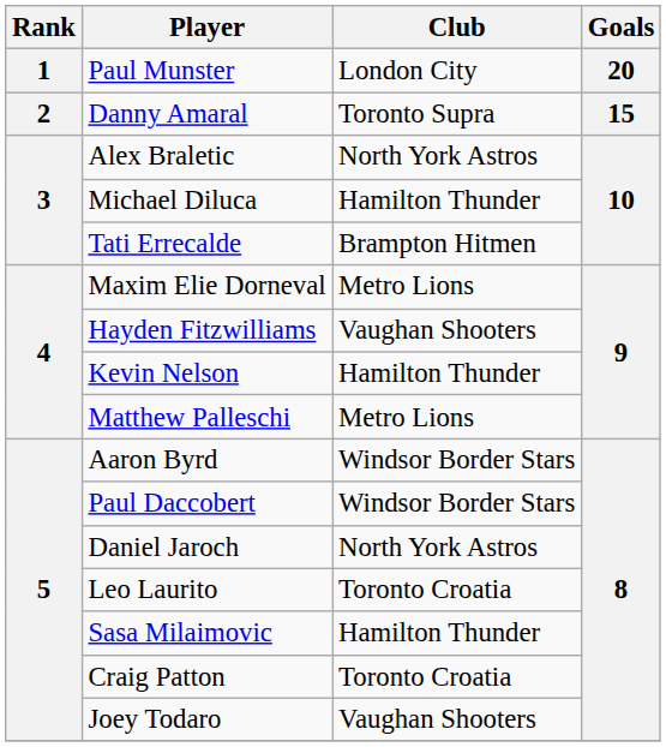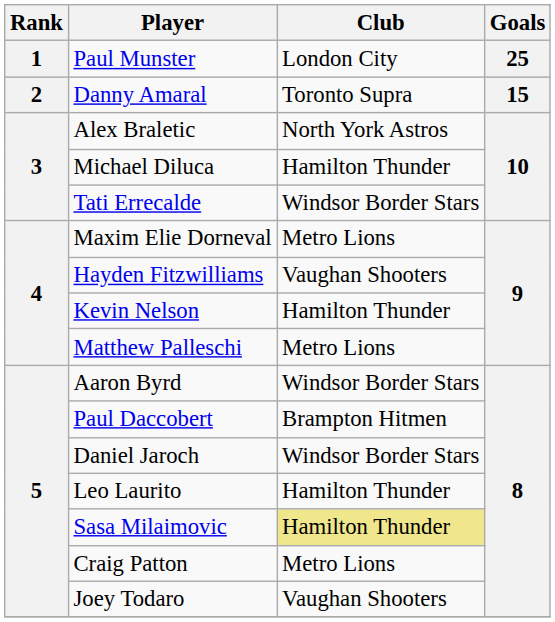Paul Munster | Goals: 20 -> 25
Tati Errecalde | Club: Brampton Hitmen -> Windsor Border Stars
Paul Daccobert | Club: Windsor Border Stars -> Brampton Hitmen
Daniel Jaroch | Club: North York Astros -> Windsor Border Stars
Leo Laurito | Club: Toronto Croatia -> Hamilton Thunder
Sasa Milaimovic | Club: no background -> khaki background
Craig Patton | Club: Toronto Croatia -> Metro Lions
